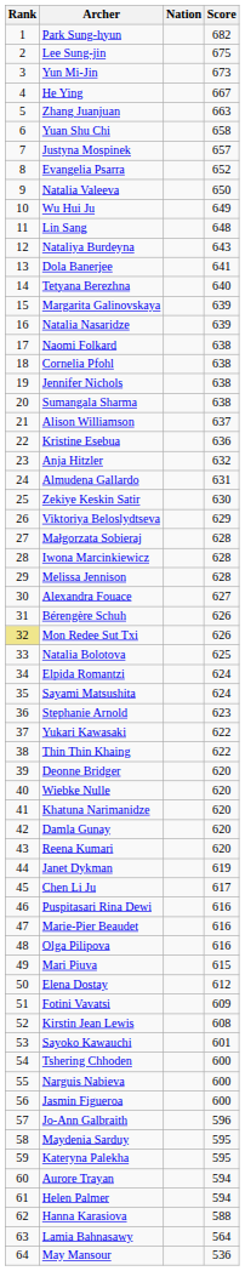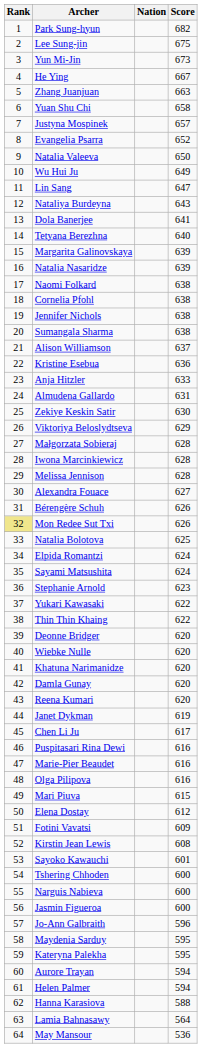Lin Sang | Score: 648 -> 647
Anja Hitzler | Score: 632 -> 633
